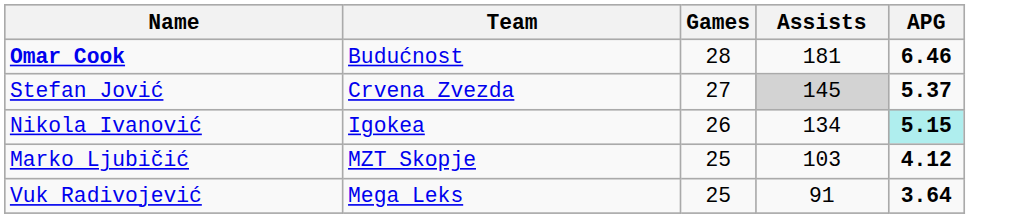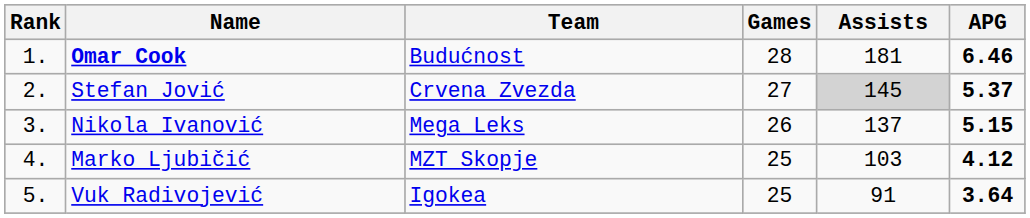+ column: Rank | 1. | 2. | 3. | 4. | 5.
Nikola Ivanović | Team: Igokea -> Mega Leks
Nikola Ivanović | Assists: 134 -> 137
Nikola Ivanović | APG: paleturquoise background -> no background
Vuk Radivojević | Team: Mega Leks -> Igokea
